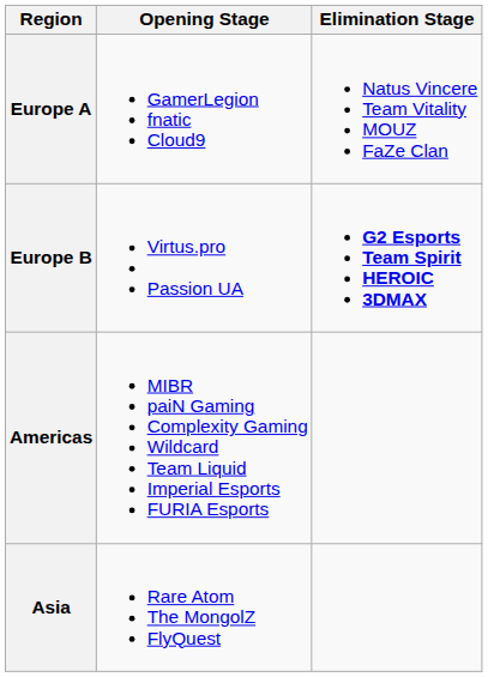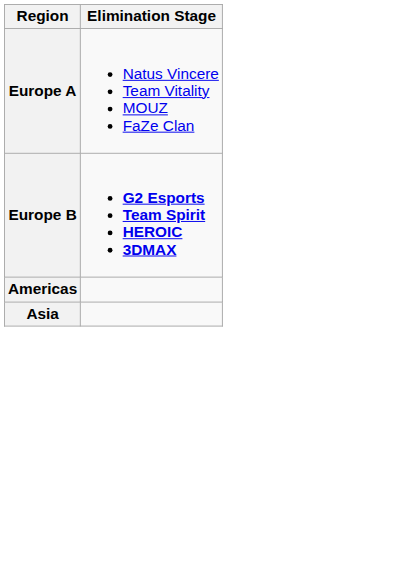- column: Opening Stage | GamerLegion fnatic Cloud9 | Virtus.pro Passion UA | MIBR paiN Gaming Complexity Gaming Wildcard Team Liquid Imperial Esports FURIA Esports | Rare Atom The MongolZ FlyQuest
